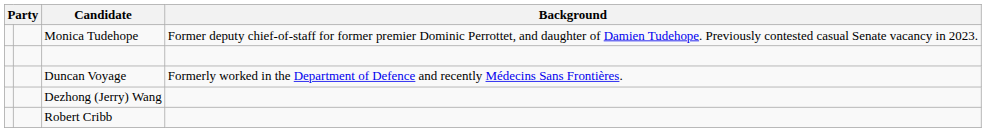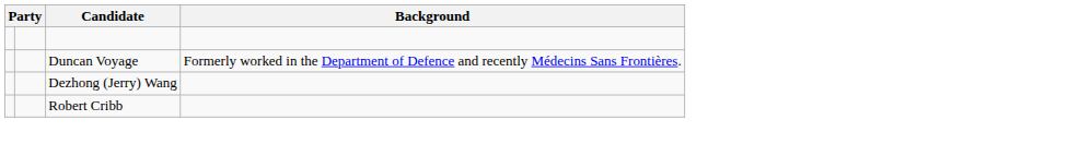- row: Monica Tudehope | Former deputy chief-of-staff for former premier Dominic Perrottet, and daughter of Damien Tudehope. Previously contested casual Senate vacancy in 2023.
